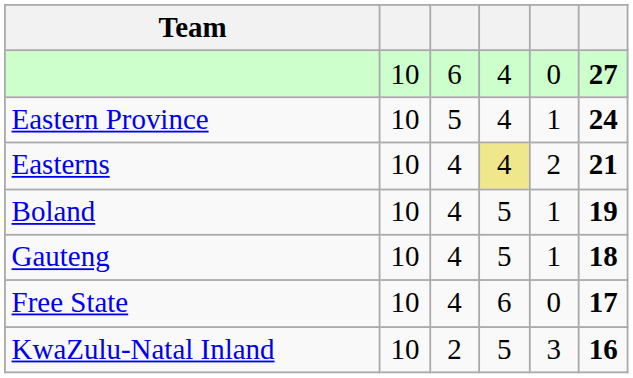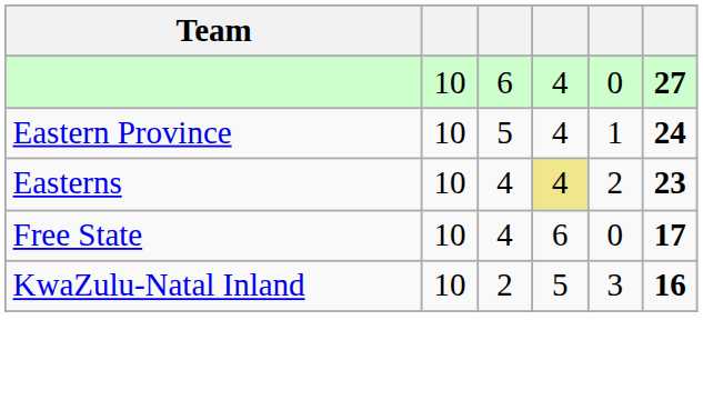Easterns | column 6: 21 -> 23
- row: Boland | 10 | 4 | 5 | 1 | 19
- row: Gauteng | 10 | 4 | 5 | 1 | 18
